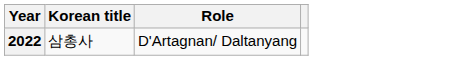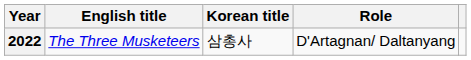+ column: English title | The Three Musketeers
